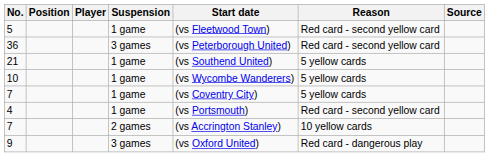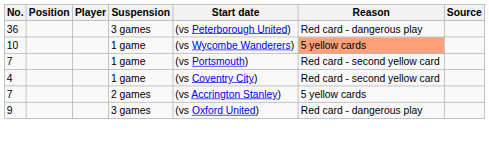- row: 5 | 1 game | (vs Fleetwood Town) | Red card - second yellow card
36 | Reason: Red card - second yellow card -> Red card - dangerous play
- row: 21 | 1 game | (vs Southend United) | 5 yellow cards
10 | Reason: no background -> lightsalmon background
7 / 1 game | Start date: (vs Coventry City) -> (vs Portsmouth)
7 / 1 game | Reason: 5 yellow cards -> Red card - second yellow card
4 | Start date: (vs Portsmouth) -> (vs Coventry City)
7 / 2 games | Reason: 10 yellow cards -> 5 yellow cards
